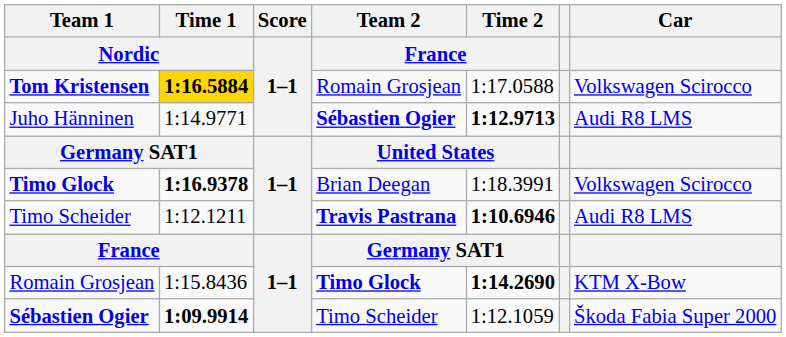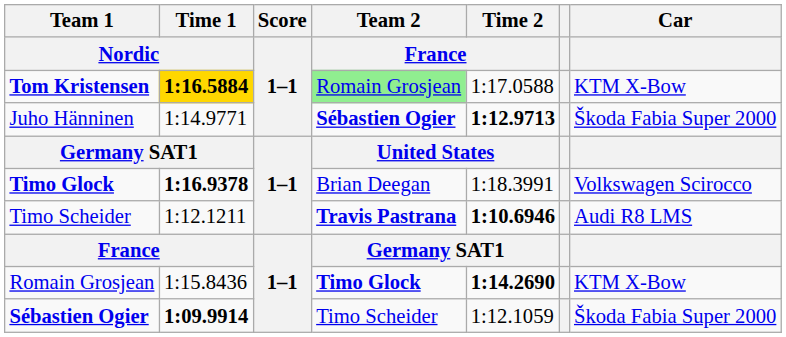Tom Kristensen | Team 2 / France: no background -> lightgreen background
Tom Kristensen | Car: Volkswagen Scirocco -> KTM X-Bow
Juho Hänninen | Car: Audi R8 LMS -> Škoda Fabia Super 2000
